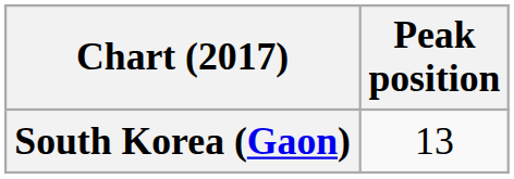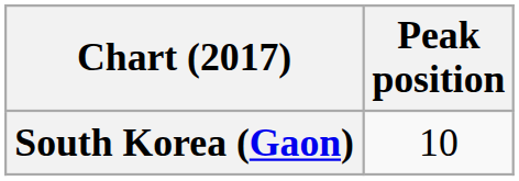South Korea (Gaon) | Peak position: 13 -> 10
